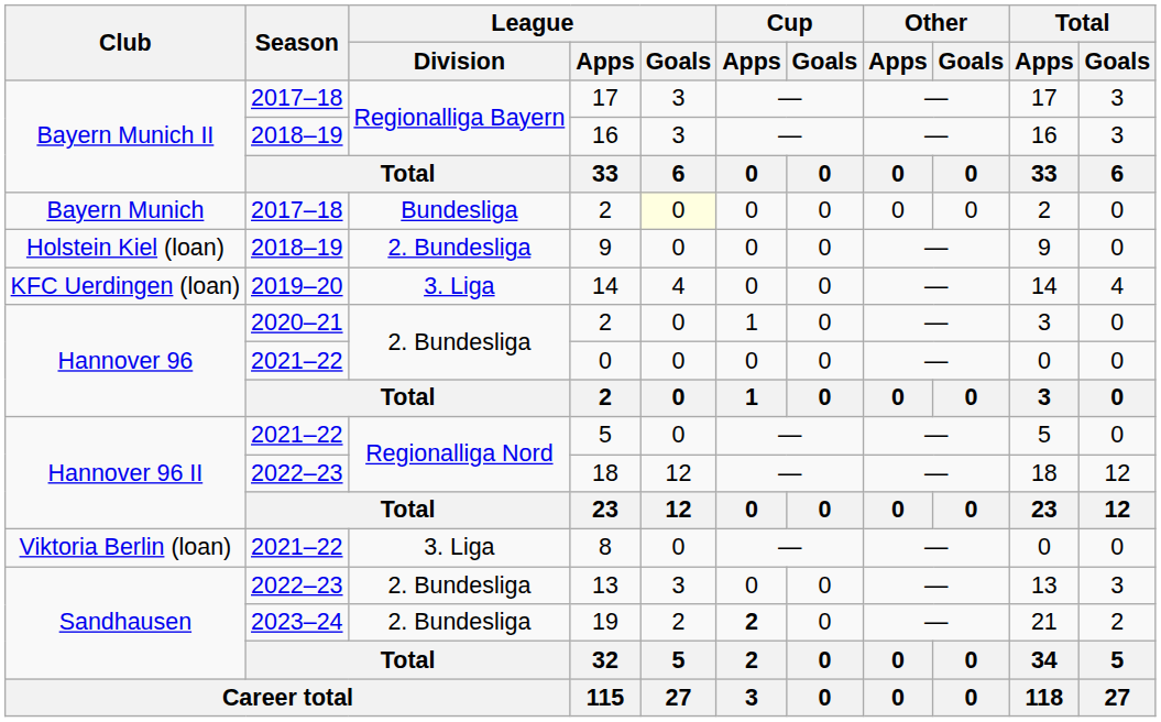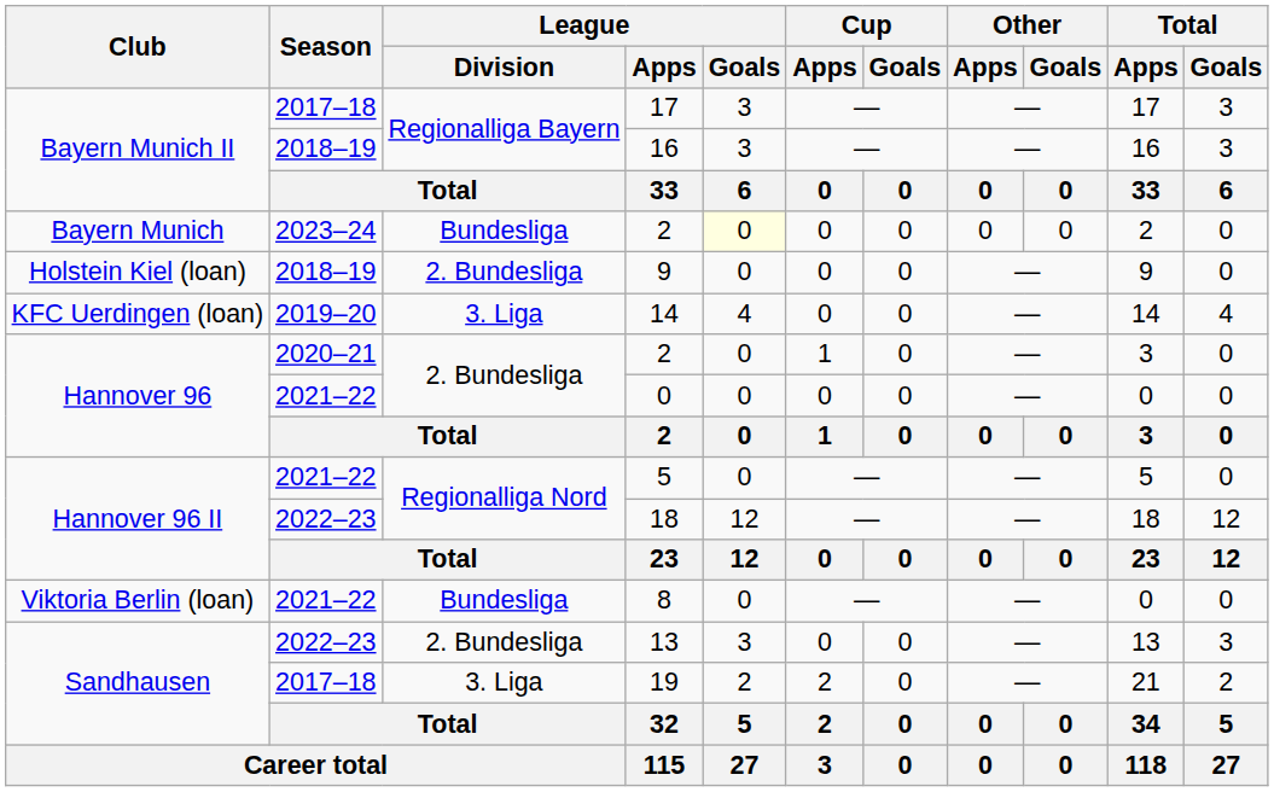Bayern Munich / 2 | Season: 2017–18 -> 2023–24
8 | League / Division: 3. Liga -> Bundesliga
19 | Season: 2023–24 -> 2017–18
19 | League / Division: 2. Bundesliga -> 3. Liga
19 | Cup / Apps: bold -> normal
